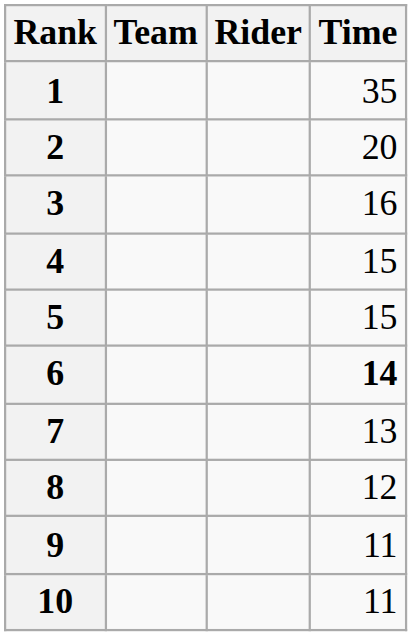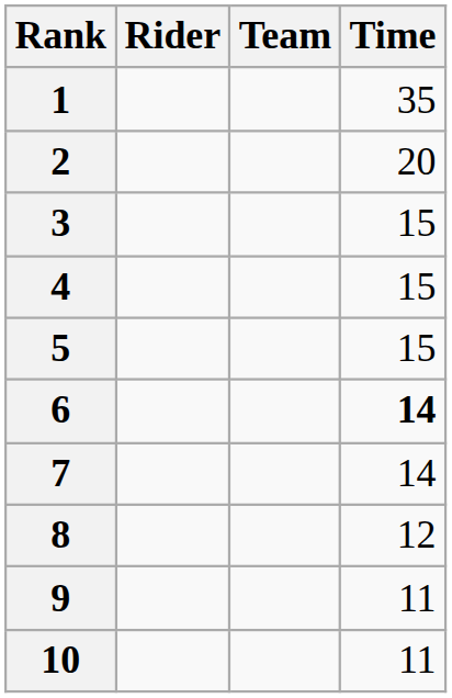columns swapped: Rider <-> Team
3 | Time: 16 -> 15
7 | Time: 13 -> 14
